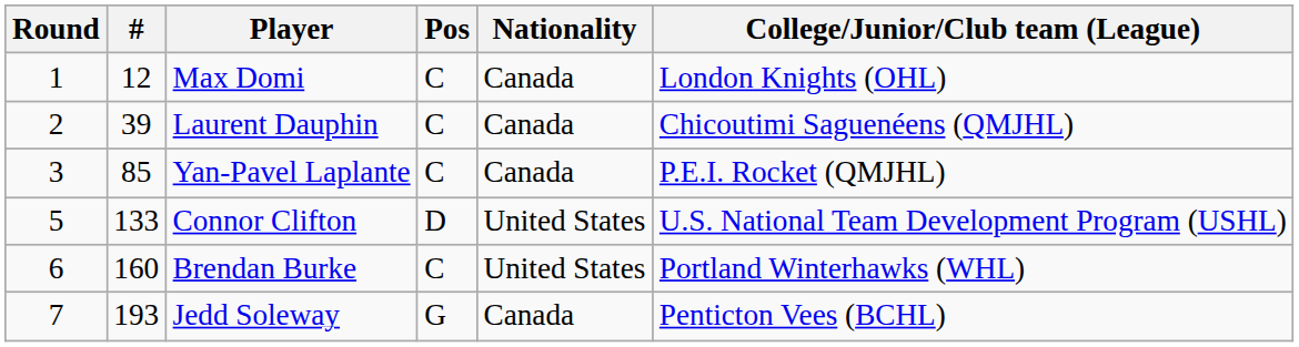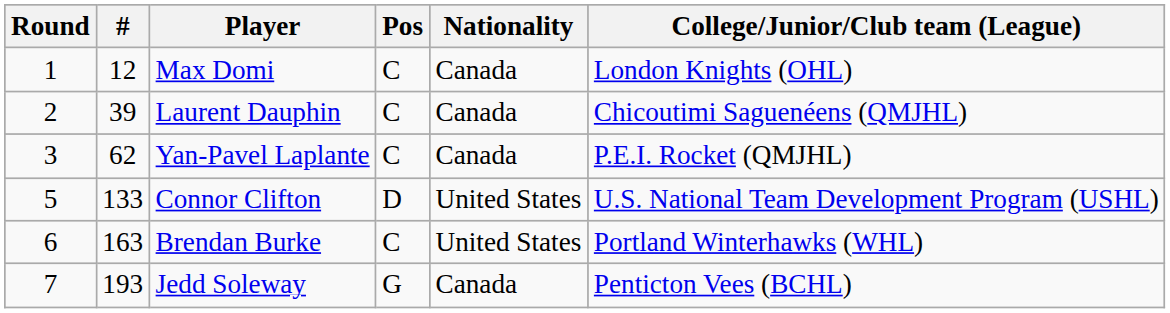Yan-Pavel Laplante | #: 85 -> 62
Brendan Burke | #: 160 -> 163
